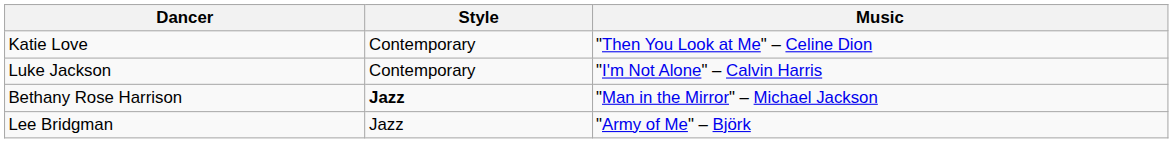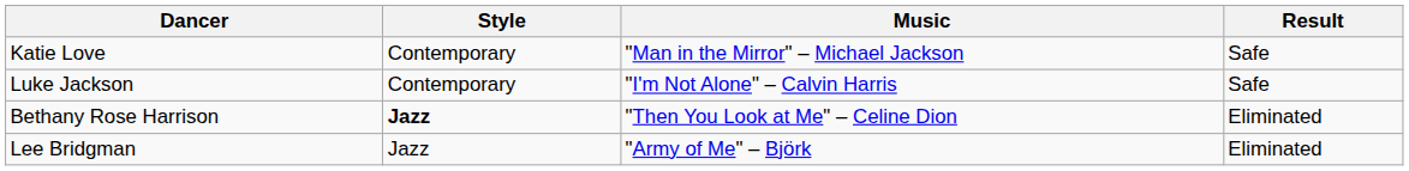+ column: Result | Safe | Safe | Eliminated | Eliminated
Katie Love | Music: "Then You Look at Me" – Celine Dion -> "Man in the Mirror" – Michael Jackson
Bethany Rose Harrison | Music: "Man in the Mirror" – Michael Jackson -> "Then You Look at Me" – Celine Dion
